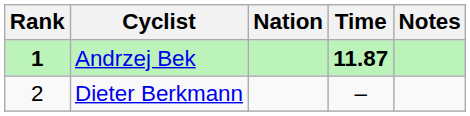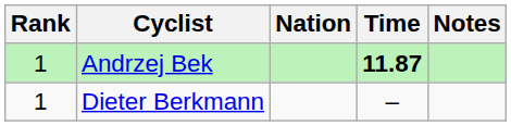Andrzej Bek | Rank: bold -> normal
Dieter Berkmann | Rank: 2 -> 1
